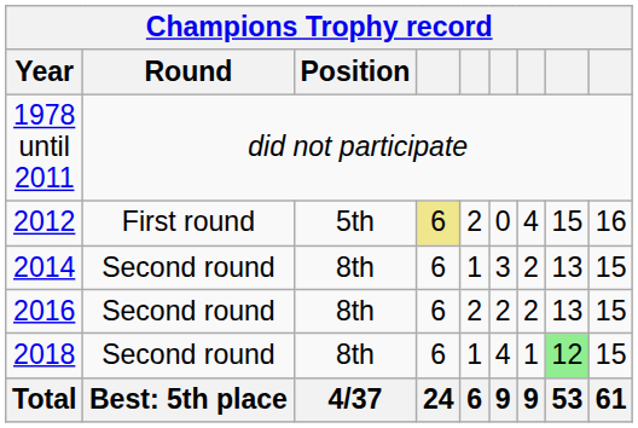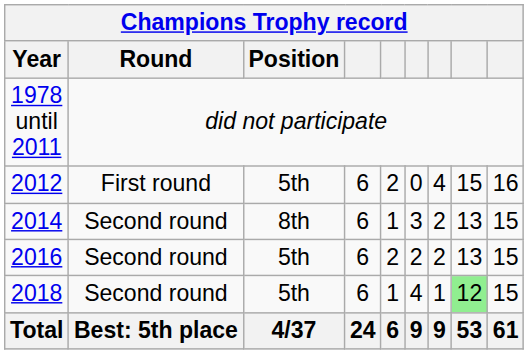2012 | column 4: khaki background -> no background
2016 | Position: 8th -> 5th
2018 | Position: 8th -> 5th
